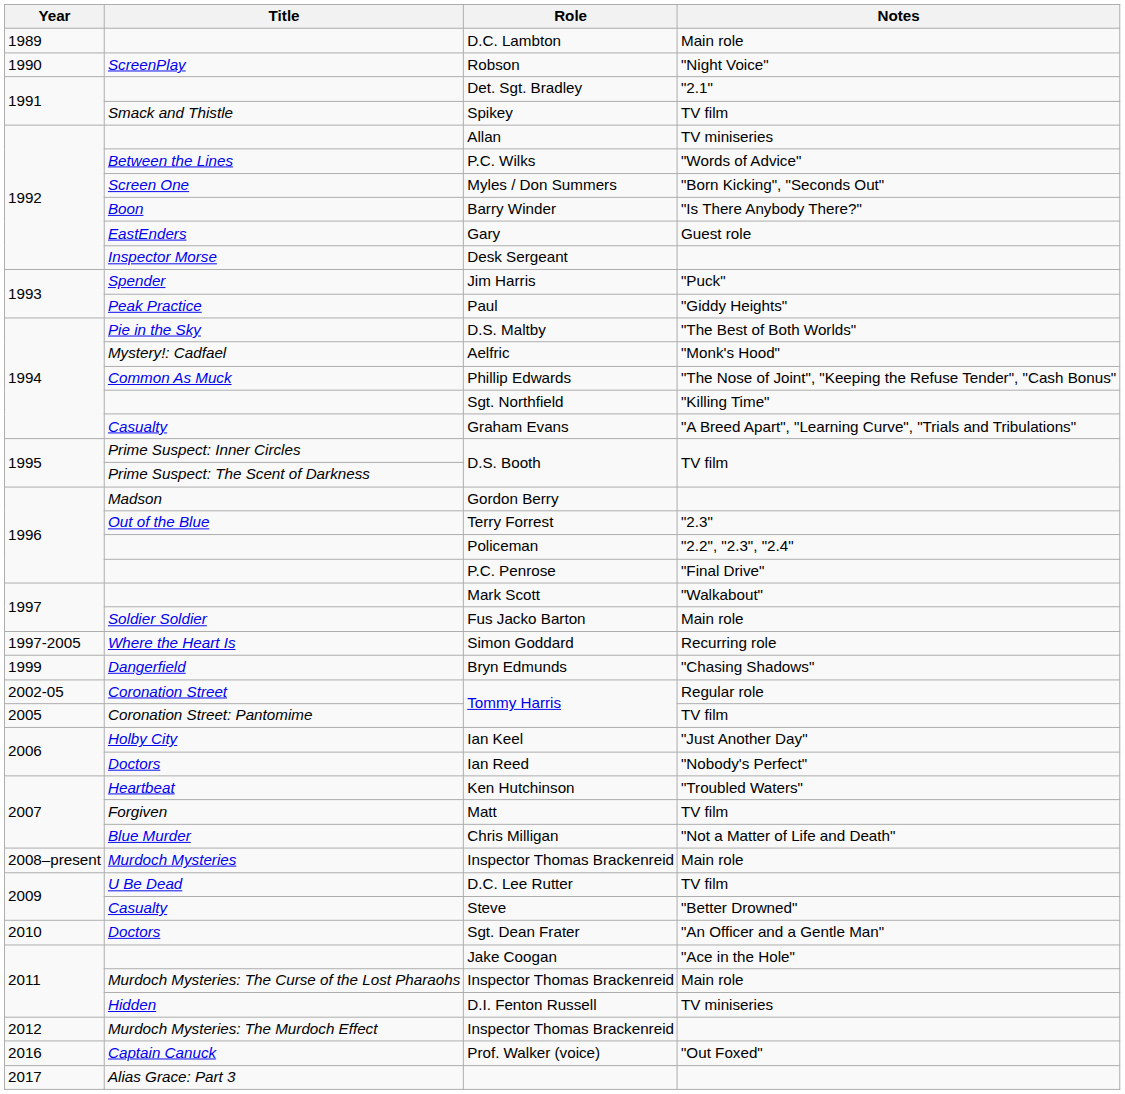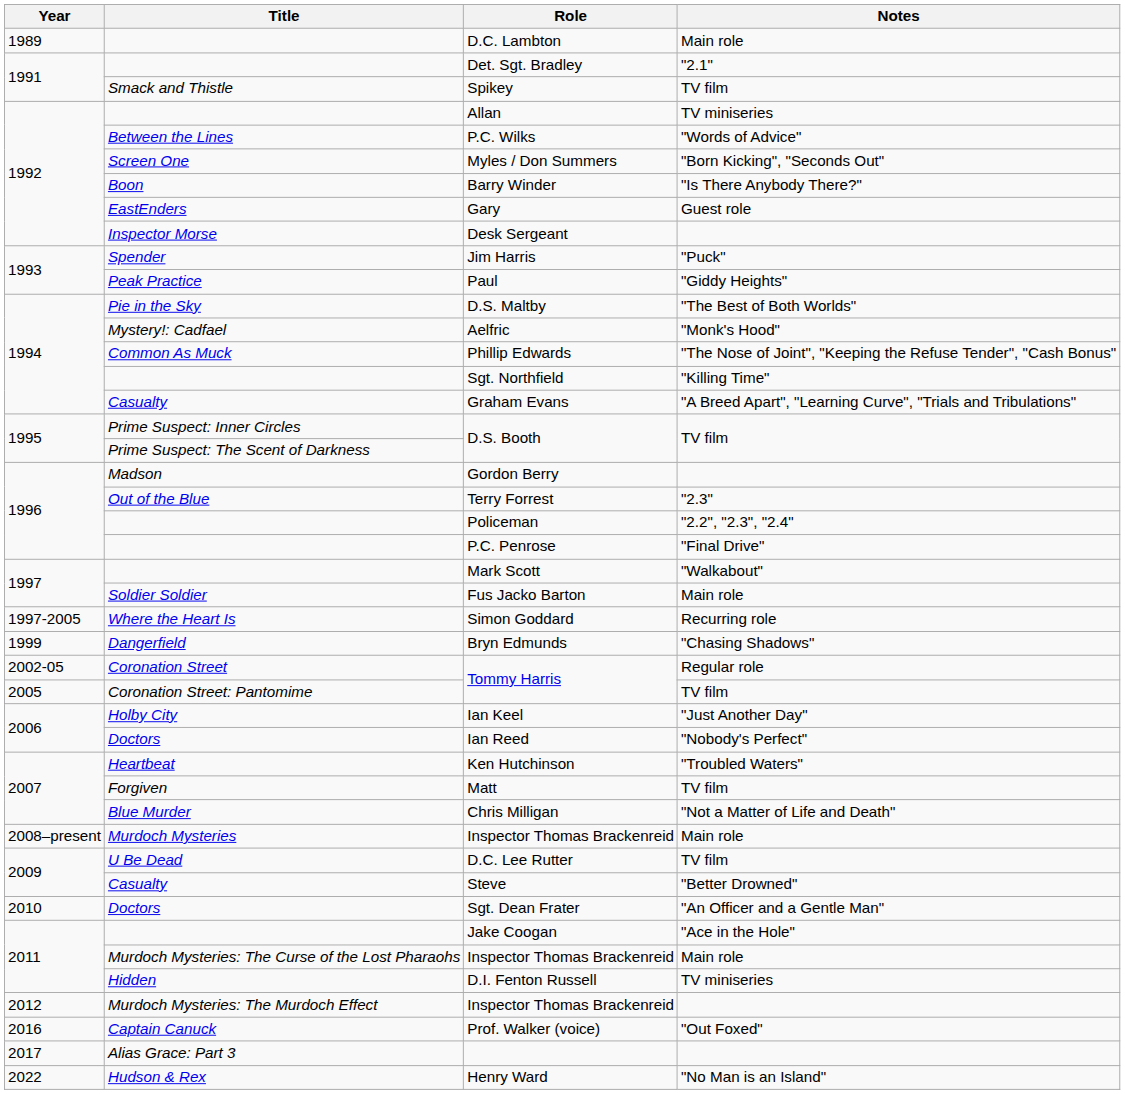- row: 1990 | ScreenPlay | Robson | "Night Voice"
+ row: 2022 | Hudson & Rex | Henry Ward | "No Man is an Island"
